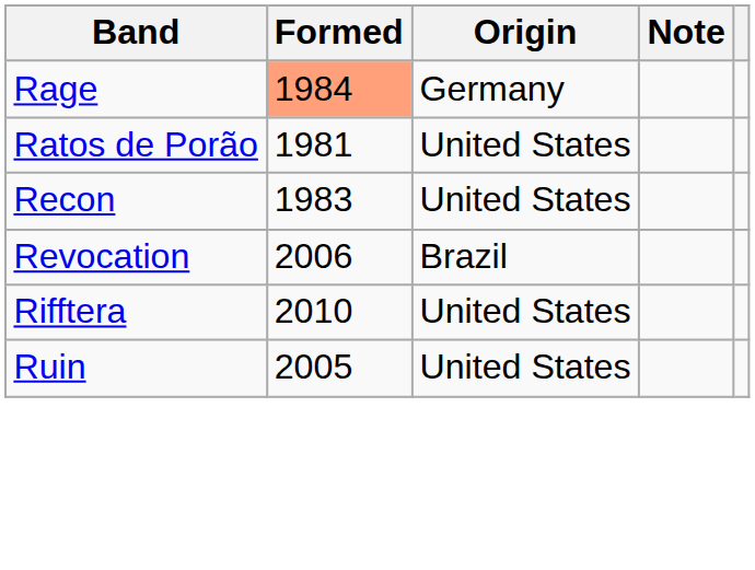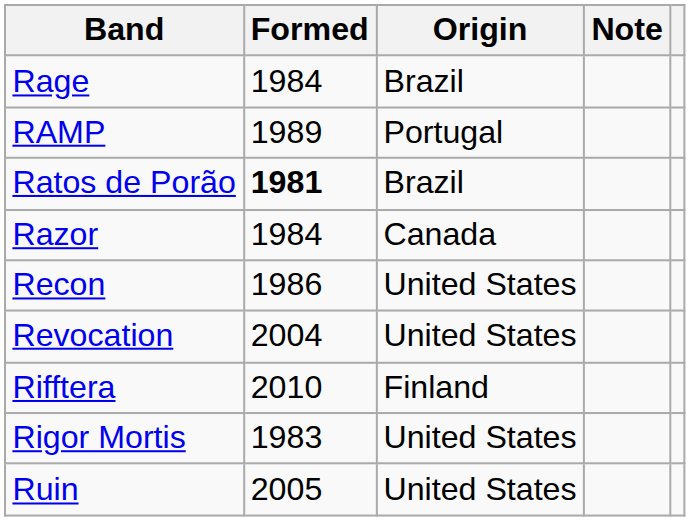Rage | Formed: lightsalmon background -> no background
Rage | Origin: Germany -> Brazil
+ row: RAMP | 1989 | Portugal
Ratos de Porão | Formed: normal -> bold
Ratos de Porão | Origin: United States -> Brazil
+ row: Razor | 1984 | Canada
Recon | Formed: 1983 -> 1986
Revocation | Formed: 2006 -> 2004
Revocation | Origin: Brazil -> United States
Rifftera | Origin: United States -> Finland
+ row: Rigor Mortis | 1983 | United States
